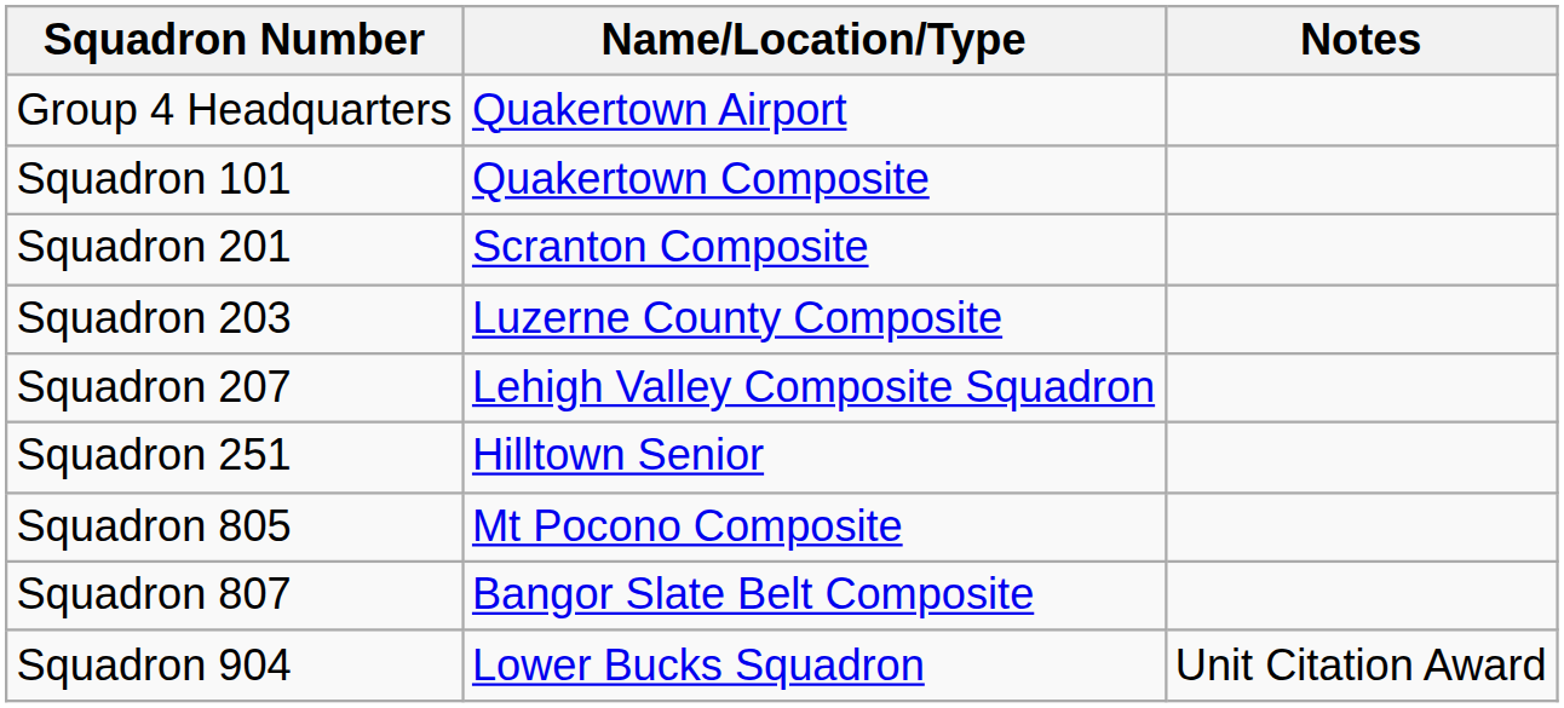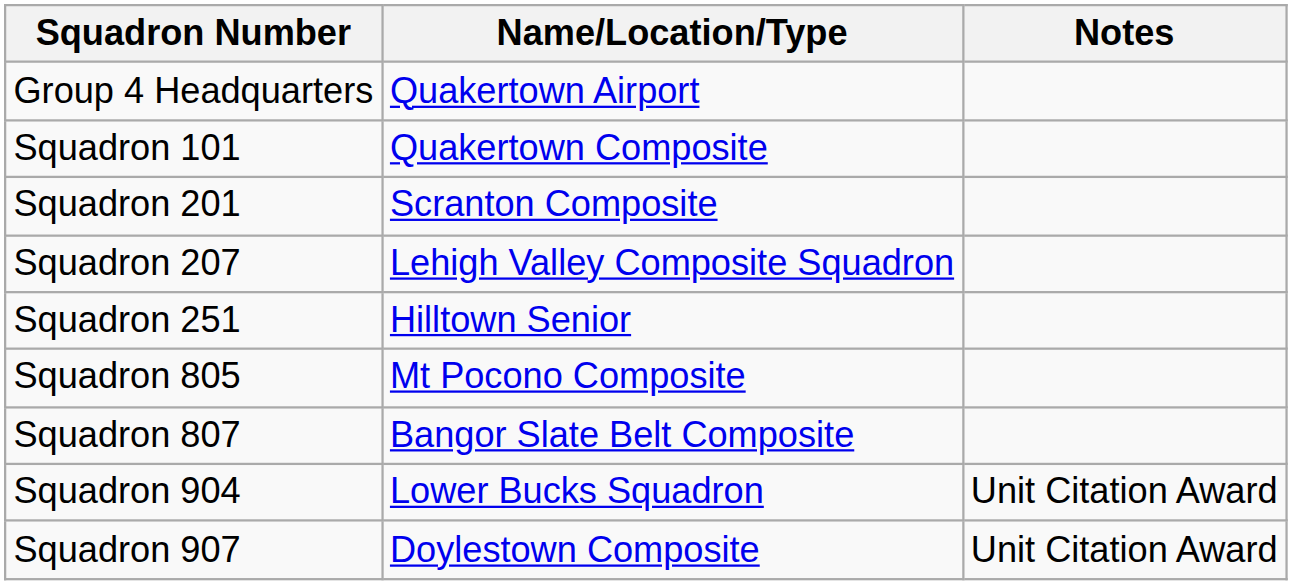- row: Squadron 203 | Luzerne County Composite
+ row: Squadron 907 | Doylestown Composite | Unit Citation Award
